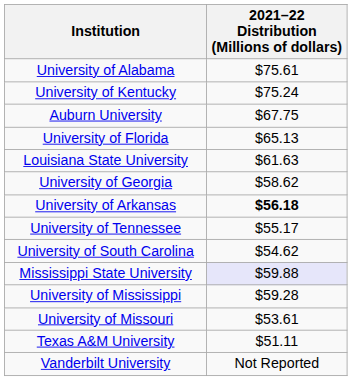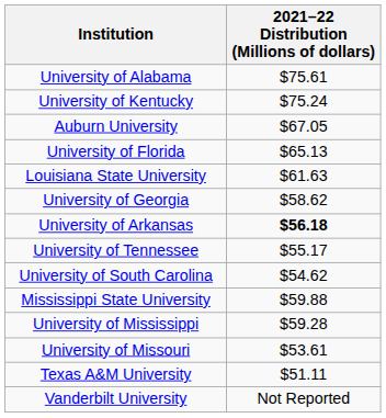Auburn University | 2021–22 Distribution (Millions of dollars): $67.75 -> $67.05
Mississippi State University | 2021–22 Distribution (Millions of dollars): lavender background -> no background
